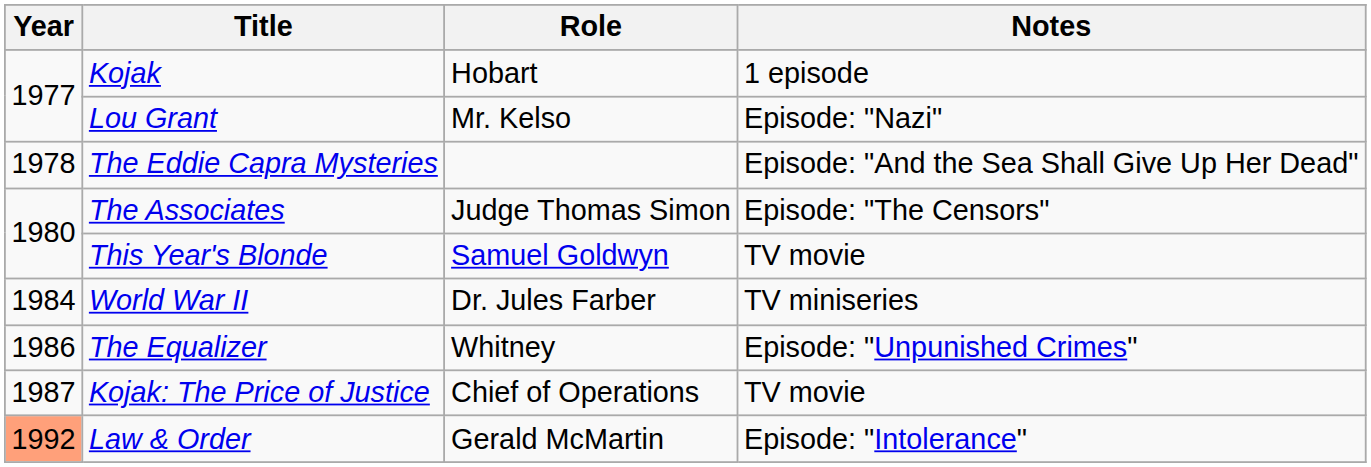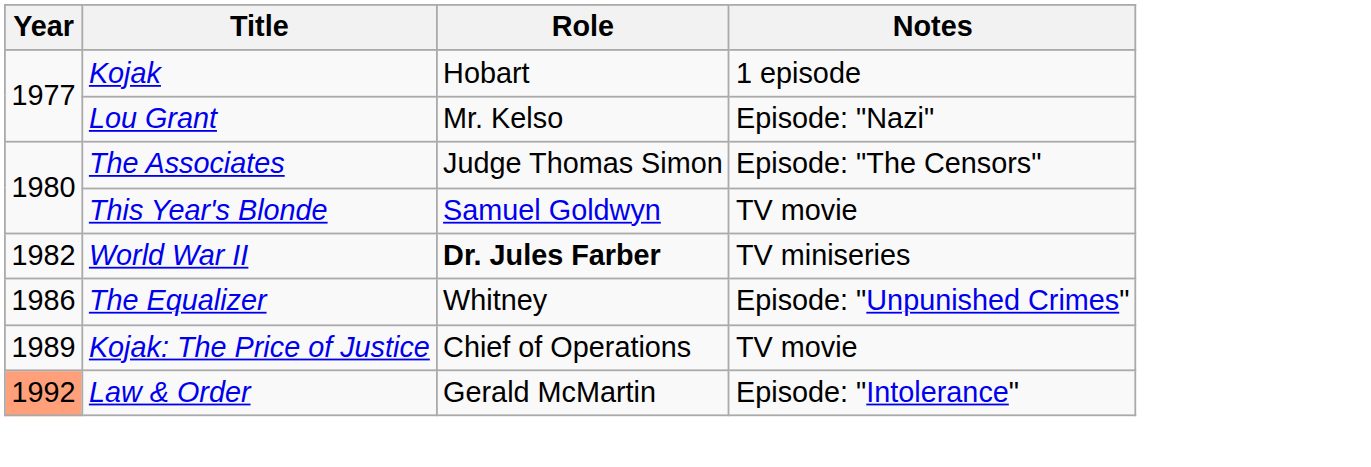- row: 1978 | The Eddie Capra Mysteries | Episode: "And the Sea Shall Give Up Her Dead"
World War II | Year: 1984 -> 1982
World War II | Role: normal -> bold
Kojak: The Price of Justice | Year: 1987 -> 1989
